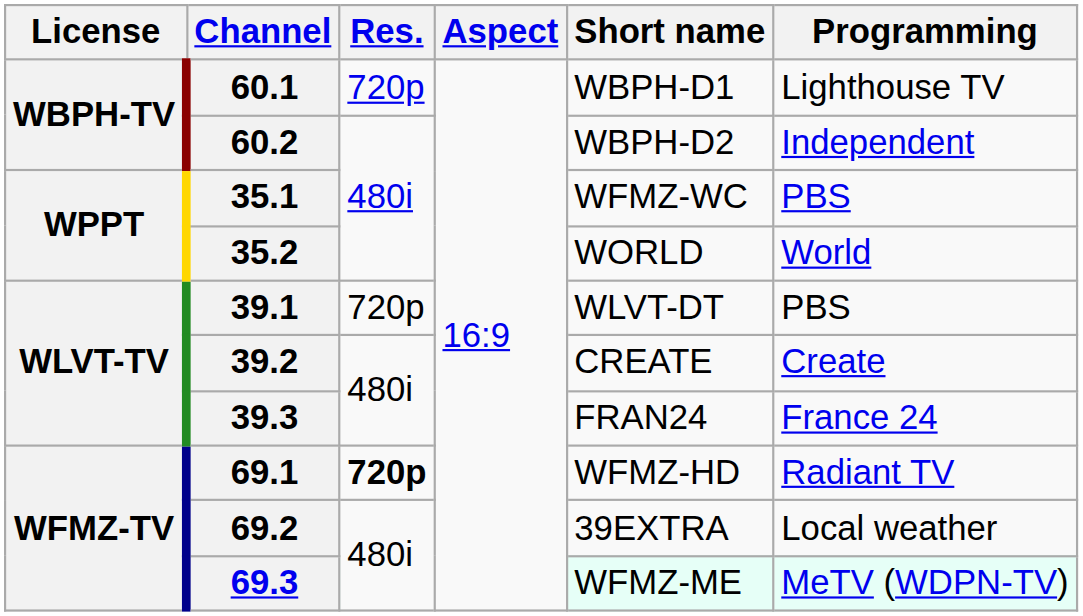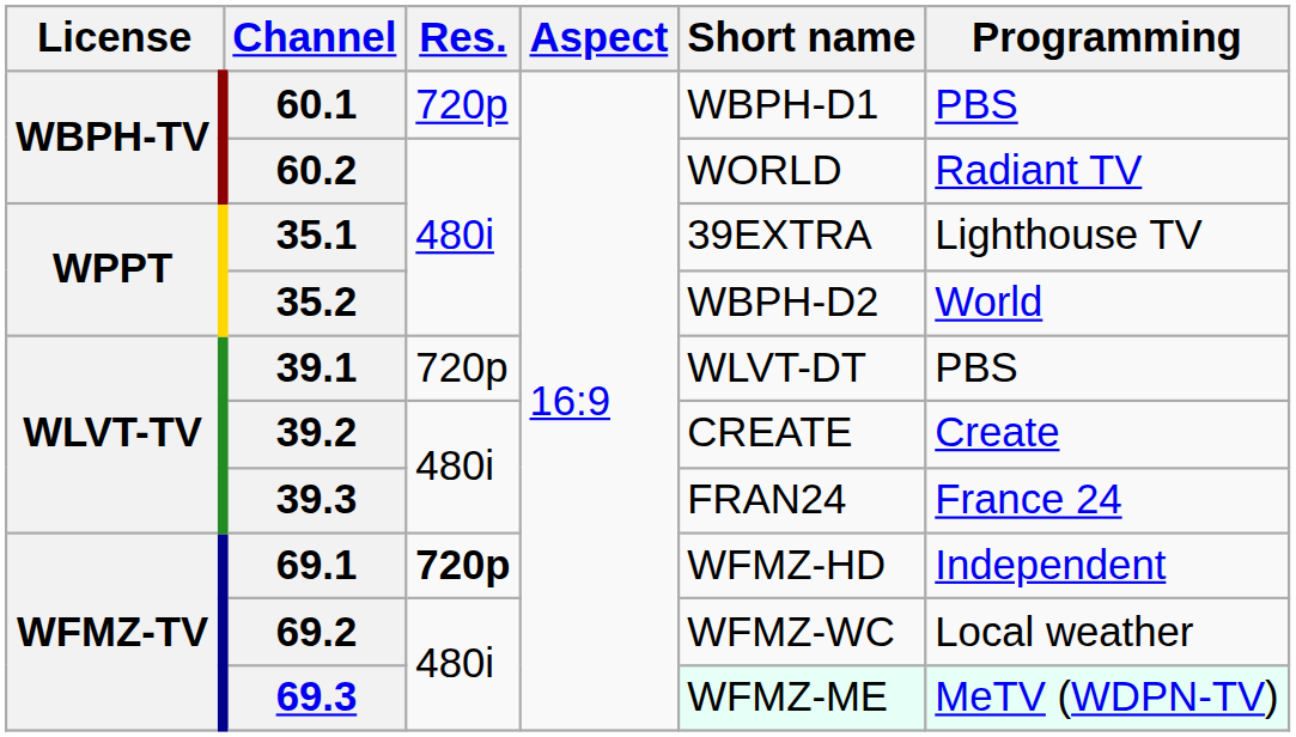60.1 | Programming: Lighthouse TV -> PBS
60.2 | Short name: WBPH-D2 -> WORLD
60.2 | Programming: Independent -> Radiant TV
35.1 | Short name: WFMZ-WC -> 39EXTRA
35.1 | Programming: PBS -> Lighthouse TV
35.2 | Short name: WORLD -> WBPH-D2
69.1 | Programming: Radiant TV -> Independent
69.2 | Short name: 39EXTRA -> WFMZ-WC
